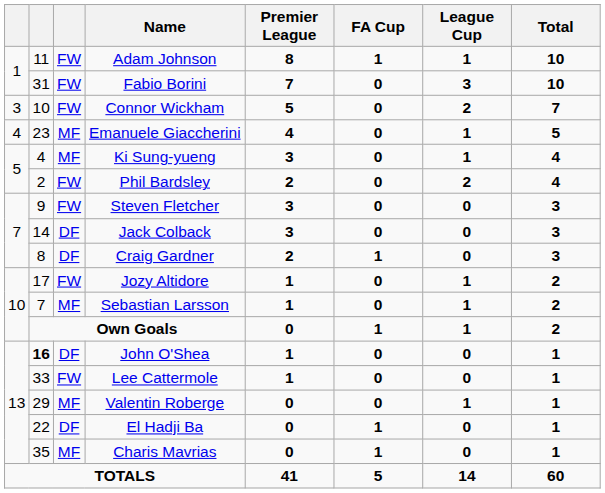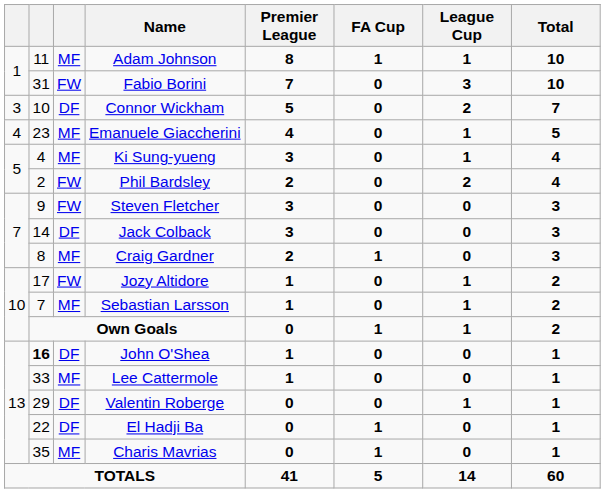Adam Johnson | column 3: FW -> MF
Connor Wickham | column 3: FW -> DF
Craig Gardner | column 3: DF -> MF
Lee Cattermole | column 3: FW -> MF
Valentin Roberge | column 3: MF -> DF
